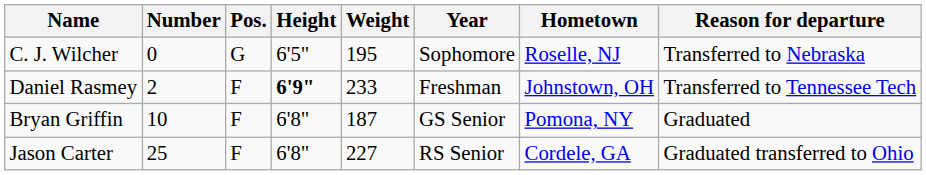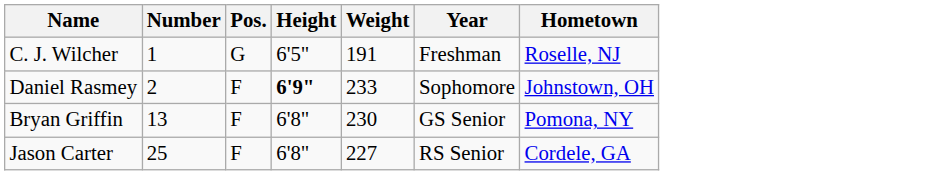- column: Reason for departure | Transferred to Nebraska | Transferred to Tennessee Tech | Graduated | Graduated transferred to Ohio
C. J. Wilcher | Number: 0 -> 1
C. J. Wilcher | Weight: 195 -> 191
C. J. Wilcher | Year: Sophomore -> Freshman
Daniel Rasmey | Year: Freshman -> Sophomore
Bryan Griffin | Number: 10 -> 13
Bryan Griffin | Weight: 187 -> 230
